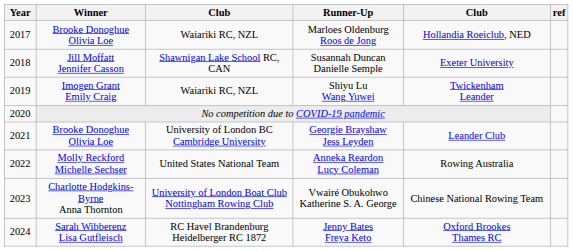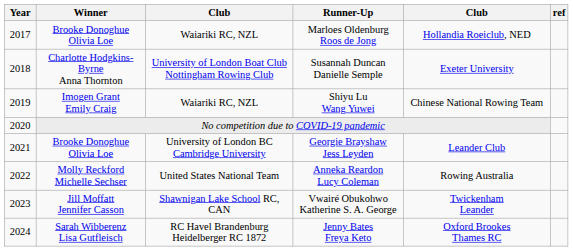Susannah Duncan Danielle Semple | Winner: Jill Moffatt Jennifer Casson -> Charlotte Hodgkins-Byrne Anna Thornton
Susannah Duncan Danielle Semple | column 3: Shawnigan Lake School RC, CAN -> University of London Boat Club Nottingham Rowing Club
Shiyu Lu Wang Yuwei | column 5: Twickenham Leander -> Chinese National Rowing Team
Vwairé Obukohwo Katherine S. A. George | Winner: Charlotte Hodgkins-Byrne Anna Thornton -> Jill Moffatt Jennifer Casson
Vwairé Obukohwo Katherine S. A. George | column 3: University of London Boat Club Nottingham Rowing Club -> Shawnigan Lake School RC, CAN
Vwairé Obukohwo Katherine S. A. George | column 5: Chinese National Rowing Team -> Twickenham Leander
